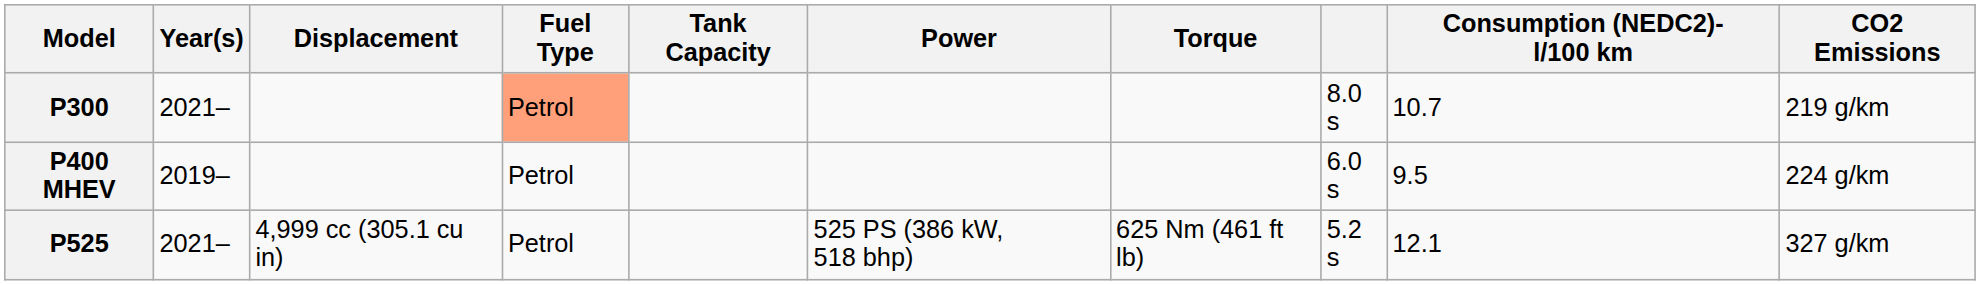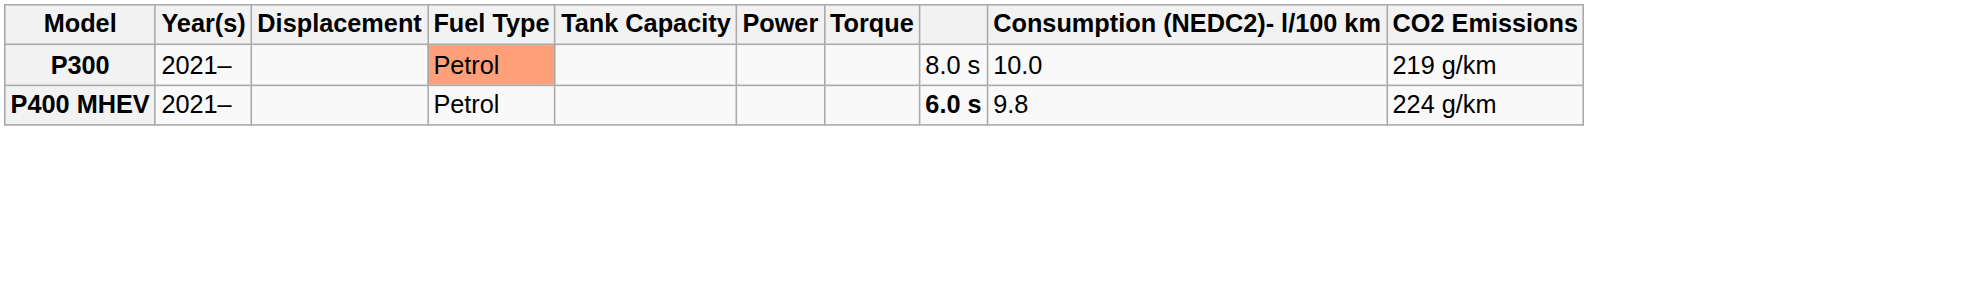P300 | Consumption (NEDC2)- l/100 km: 10.7 -> 10.0
P400 MHEV | Year(s): 2019– -> 2021–
P400 MHEV | column 8: normal -> bold
P400 MHEV | Consumption (NEDC2)- l/100 km: 9.5 -> 9.8
- row: P525 | 2021– | 4,999 cc (305.1 cu in) | Petrol | 525 PS (386 kW, 518 bhp) | 625 Nm (461 ft lb) | 5.2 s | 12.1 | 327 g/km
